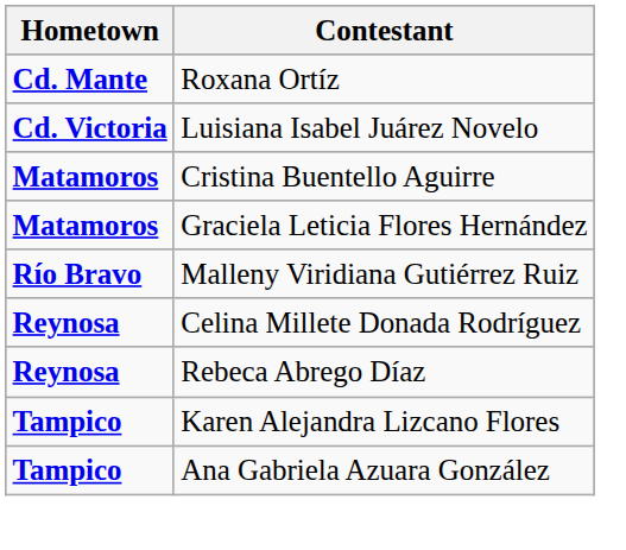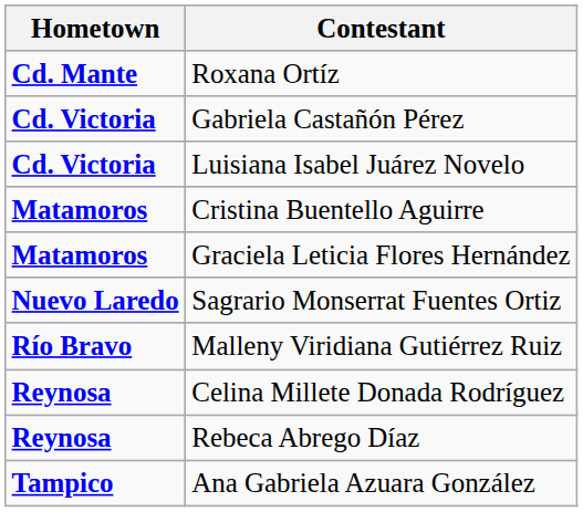+ row: Cd. Victoria | Gabriela Castañón Pérez
+ row: Nuevo Laredo | Sagrario Monserrat Fuentes Ortiz
- row: Tampico | Karen Alejandra Lizcano Flores
